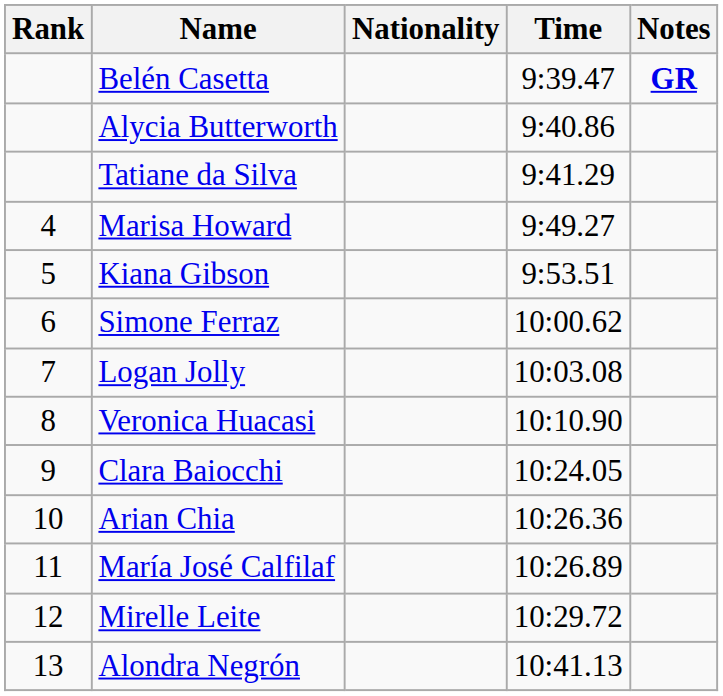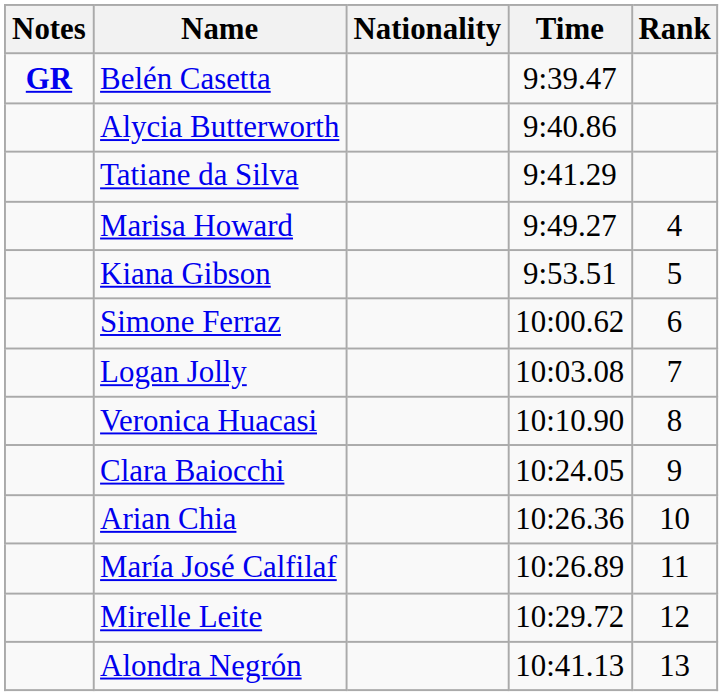columns swapped: Rank <-> Notes
